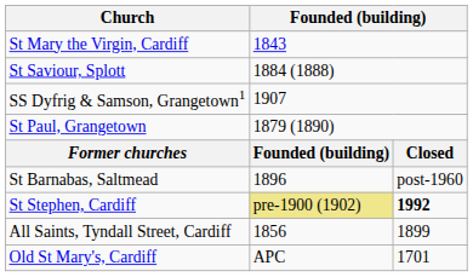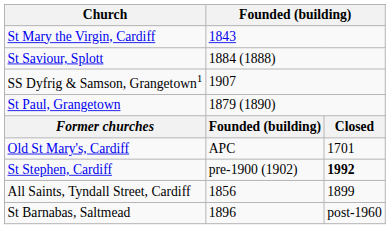rows swapped: Old St Mary's, Cardiff <-> St Barnabas, Saltmead
St Stephen, Cardiff | column 2: khaki background -> no background
